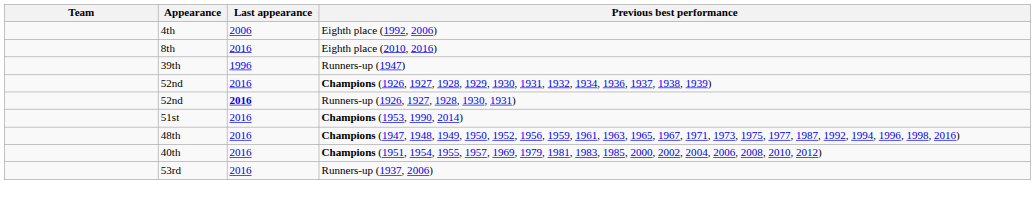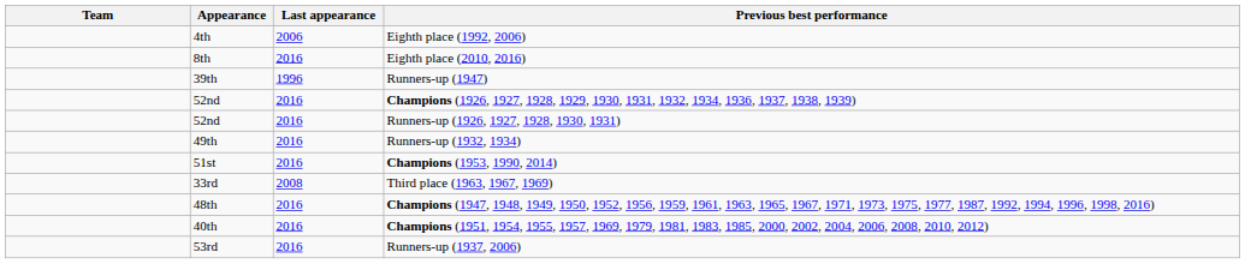Runners-up (1926, 1927, 1928, 1930, 1931) | Last appearance: bold -> normal
+ row: 49th | 2016 | Runners-up (1932, 1934)
+ row: 33rd | 2008 | Third place (1963, 1967, 1969)
